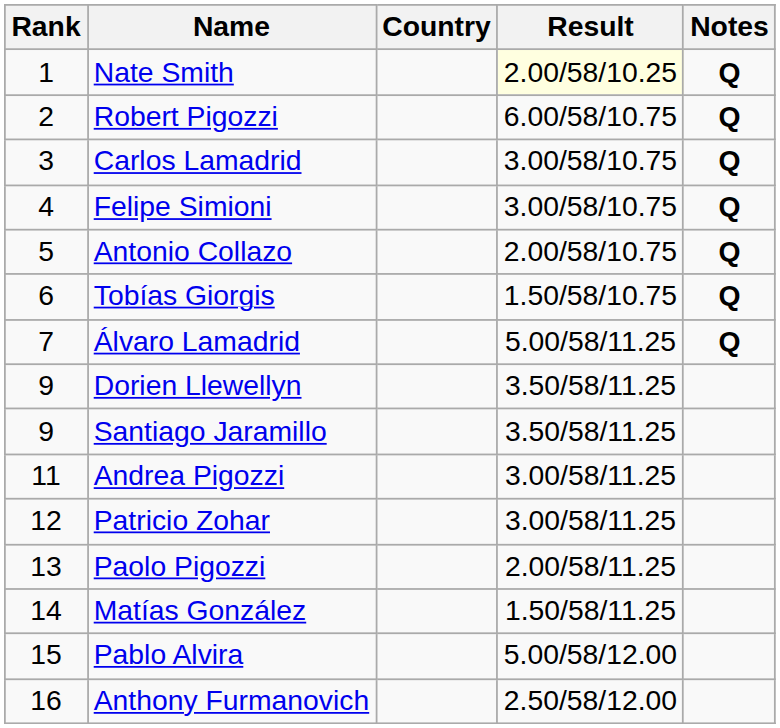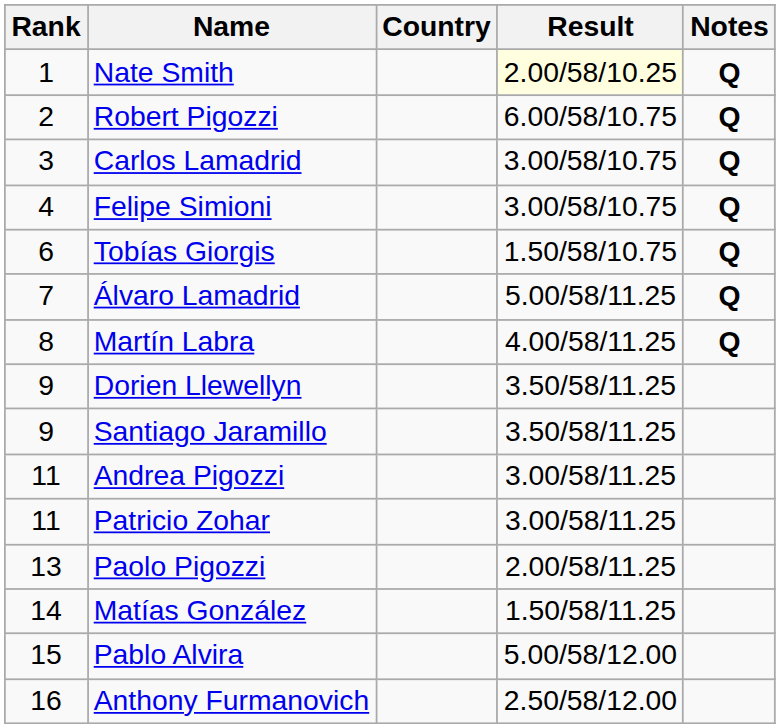- row: 5 | Antonio Collazo | 2.00/58/10.75 | Q
+ row: 8 | Martín Labra | 4.00/58/11.25 | Q
Patricio Zohar | Rank: 12 -> 11
